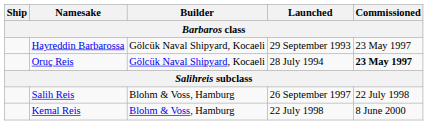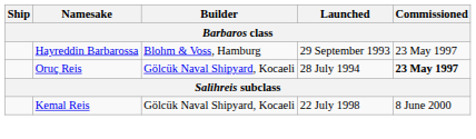Hayreddin Barbarossa | Builder: Gölcük Naval Shipyard, Kocaeli -> Blohm & Voss, Hamburg
- row: Salih Reis | Blohm & Voss, Hamburg | 26 September 1997 | 22 July 1998
Kemal Reis | Builder: Blohm & Voss, Hamburg -> Gölcük Naval Shipyard, Kocaeli
